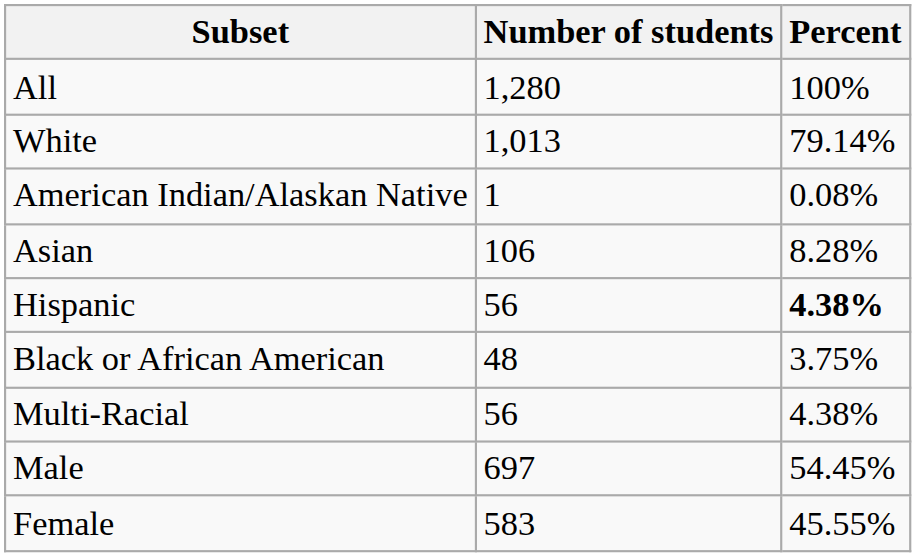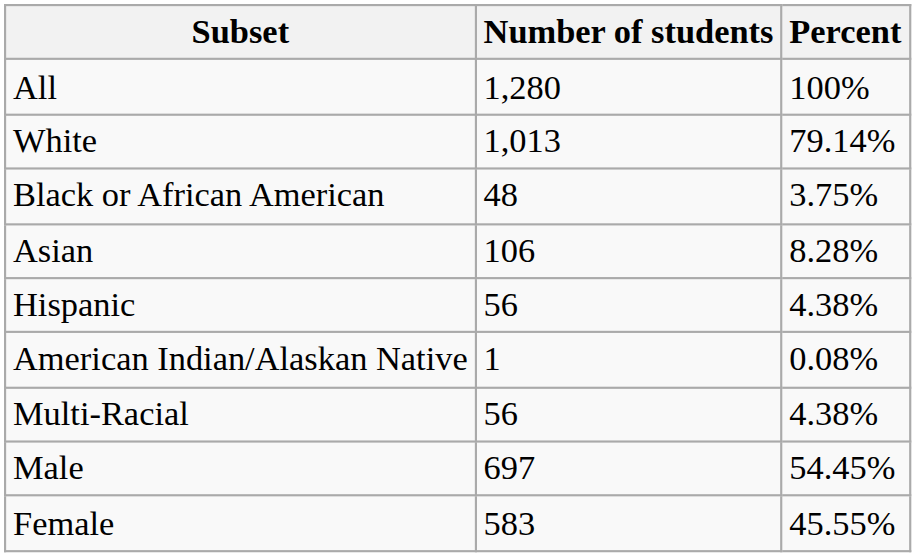rows swapped: Black or African American <-> American Indian/Alaskan Native
Hispanic | Percent: bold -> normal
